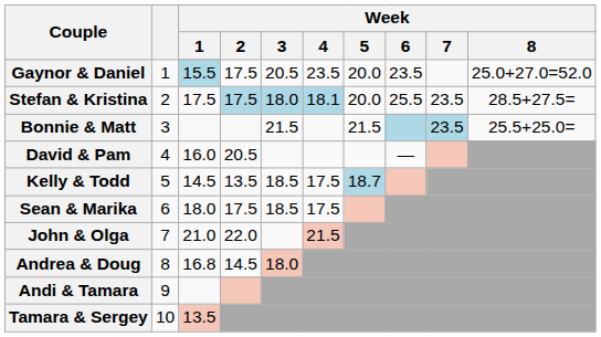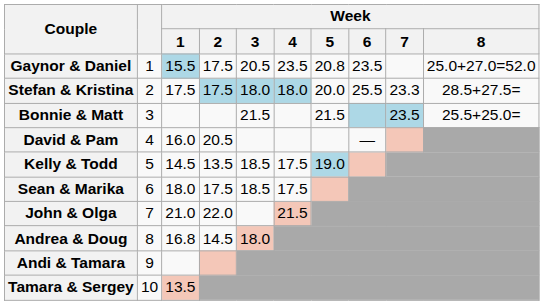Gaynor & Daniel | Week / 5: 20.0 -> 20.8
Stefan & Kristina | Week / 4: 18.1 -> 18.0
Stefan & Kristina | Week / 7: 23.5 -> 23.3
Kelly & Todd | Week / 5: 18.7 -> 19.0
